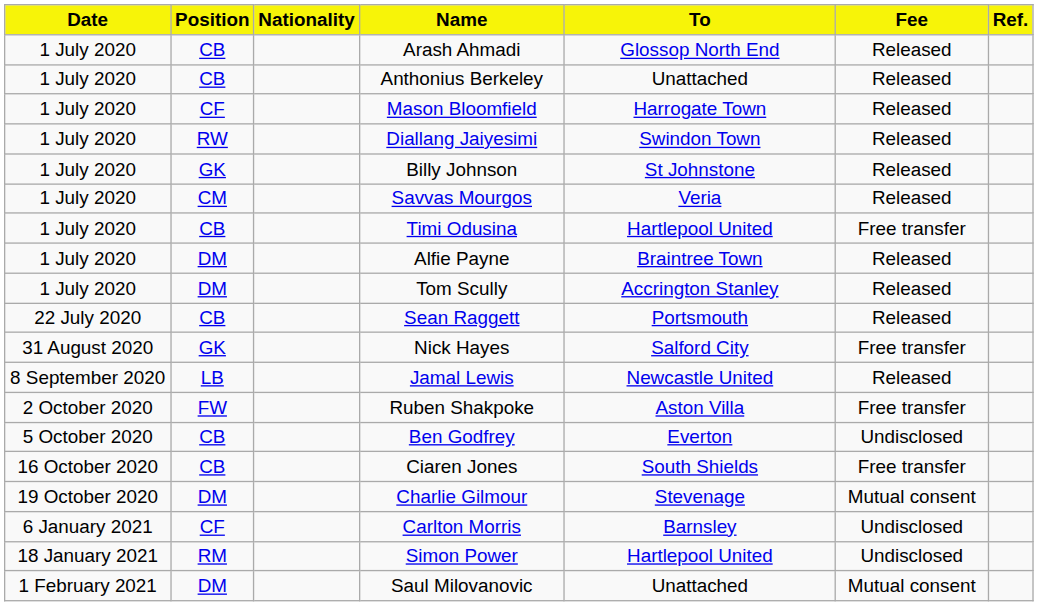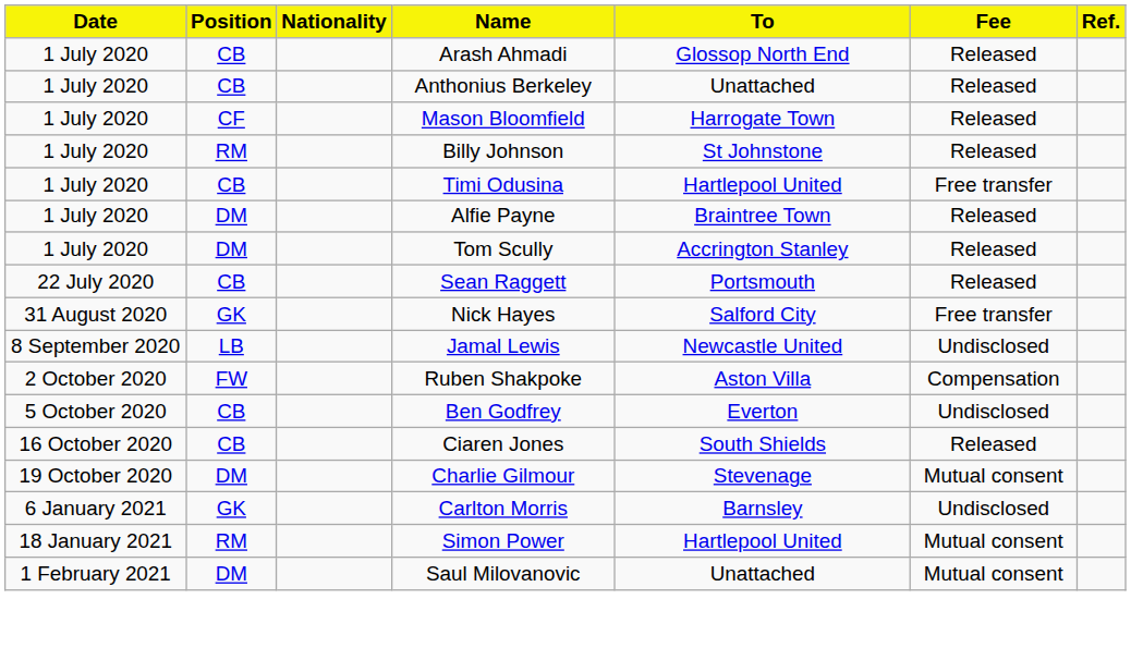- row: 1 July 2020 | RW | Diallang Jaiyesimi | Swindon Town | Released
Billy Johnson | Position: GK -> RM
- row: 1 July 2020 | CM | Savvas Mourgos | Veria | Released
Jamal Lewis | Fee: Released -> Undisclosed
Ruben Shakpoke | Fee: Free transfer -> Compensation
Ciaren Jones | Fee: Free transfer -> Released
Carlton Morris | Position: CF -> GK
Simon Power | Fee: Undisclosed -> Mutual consent
